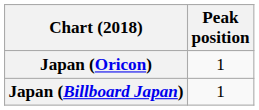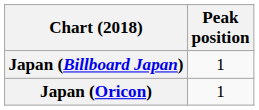rows swapped: Japan (Billboard Japan) <-> Japan (Oricon)
